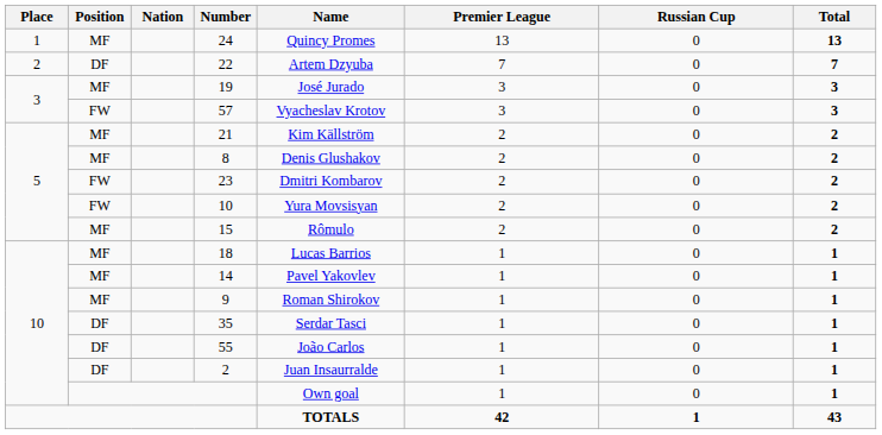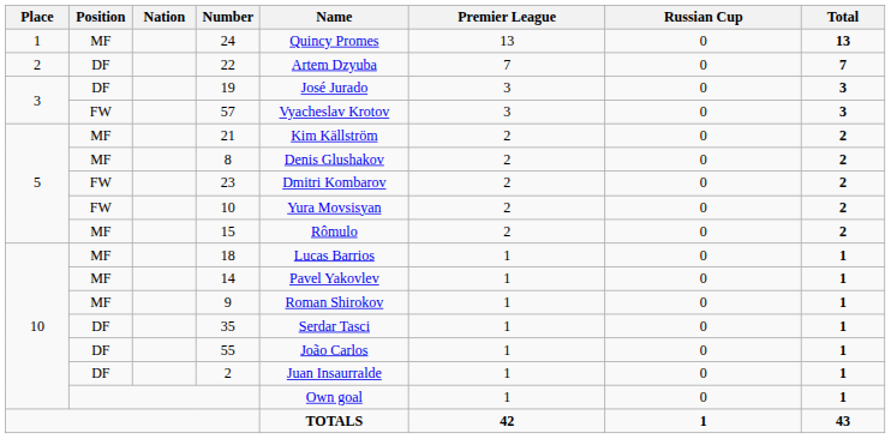19 | Position: MF -> DF
